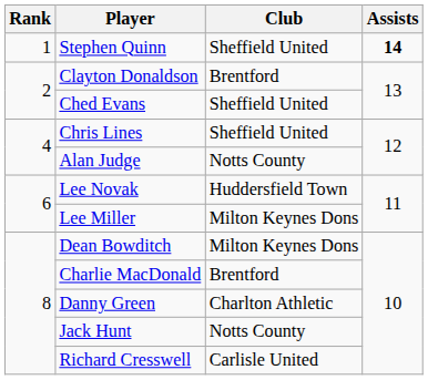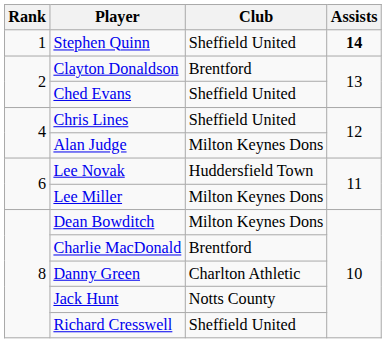Alan Judge | Club: Notts County -> Milton Keynes Dons
Richard Cresswell | Club: Carlisle United -> Sheffield United
